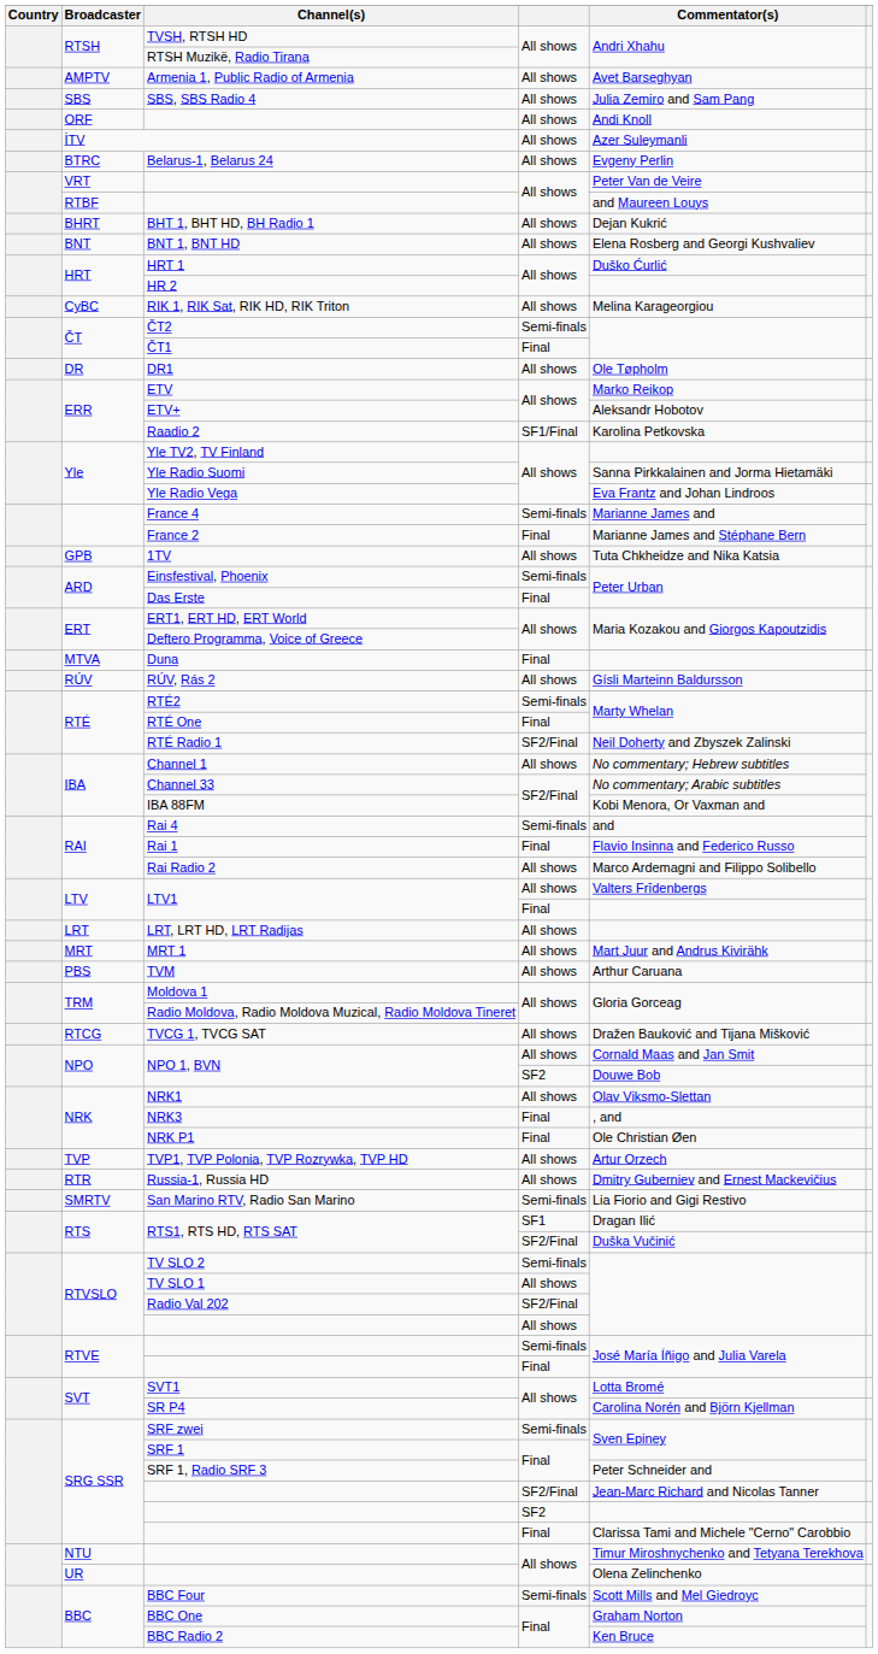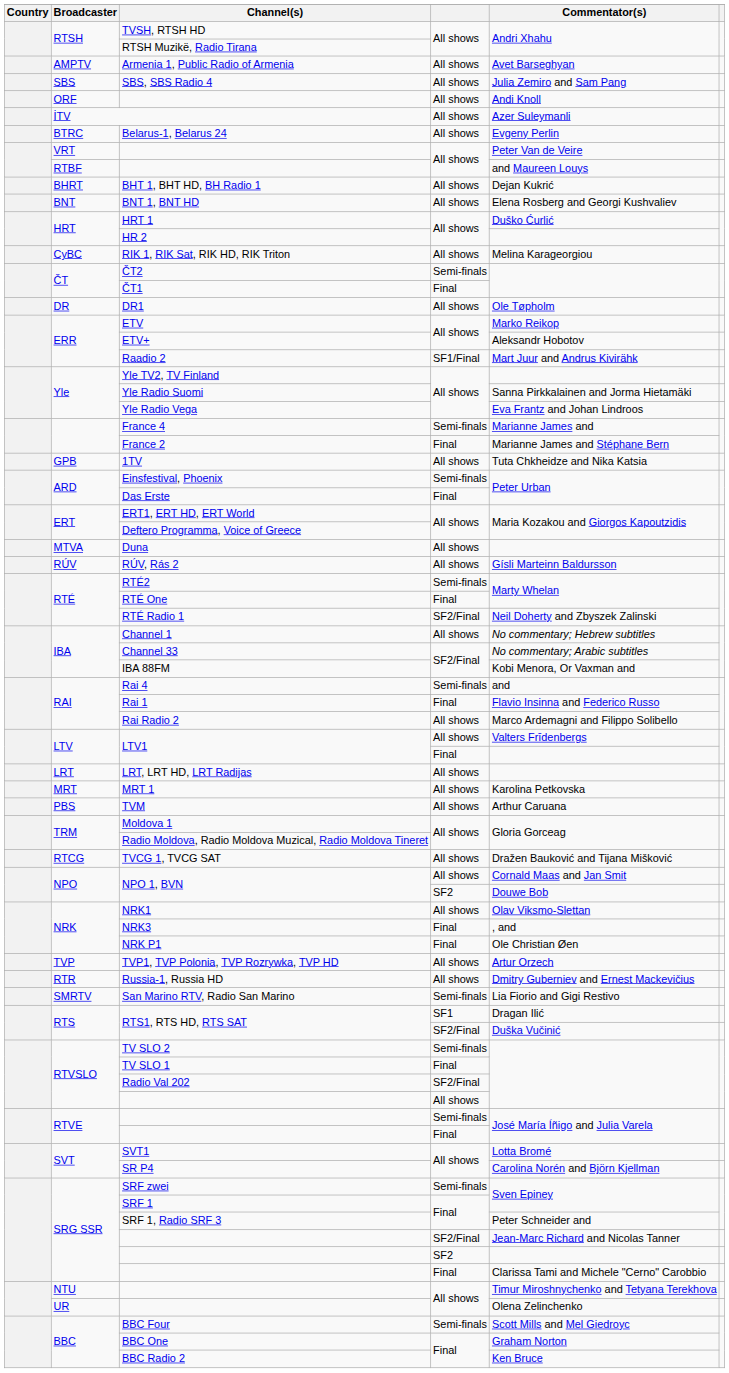Raadio 2 | Commentator(s): Karolina Petkovska -> Mart Juur and Andrus Kivirähk
Duna | column 4: Final -> All shows
MRT 1 | Commentator(s): Mart Juur and Andrus Kivirähk -> Karolina Petkovska
TV SLO 1 | column 4: All shows -> Final
